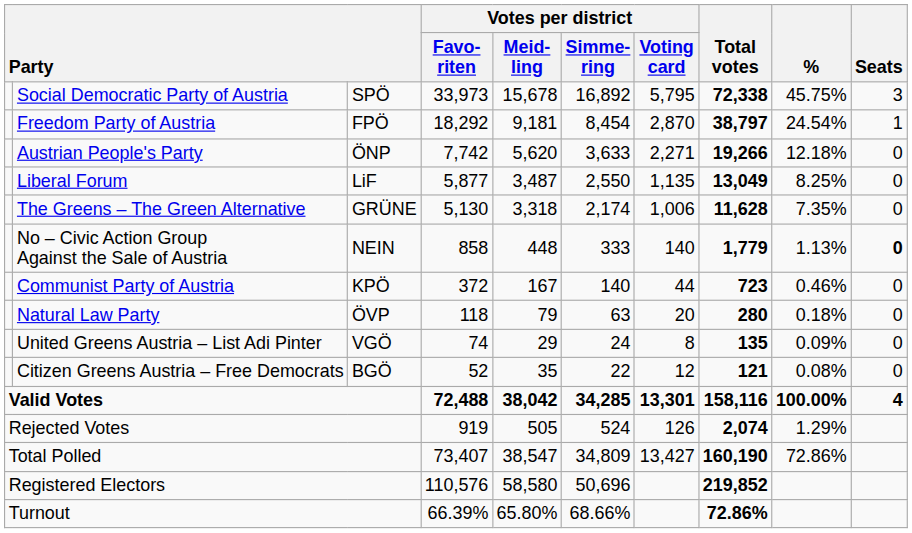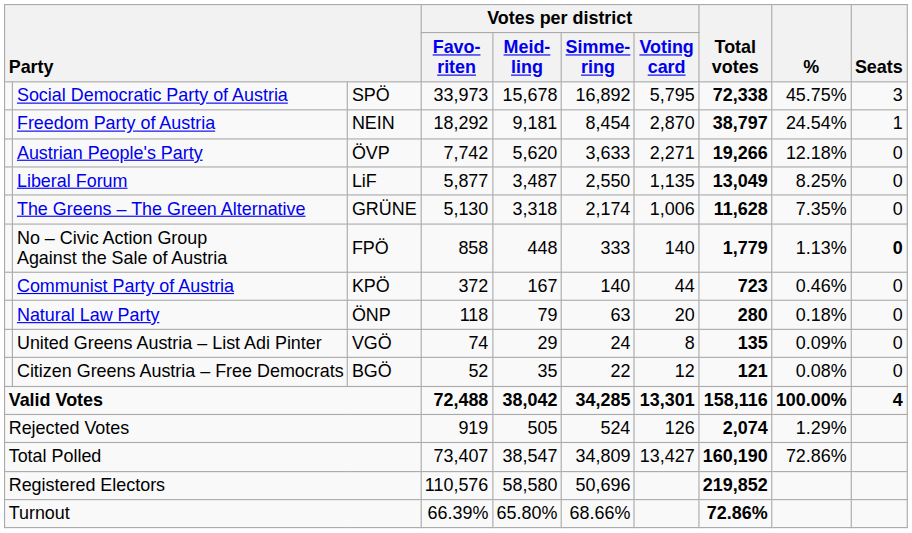Freedom Party of Austria | column 3: FPÖ -> NEIN
Austrian People's Party | column 3: ÖNP -> ÖVP
No – Civic Action Group Against the Sale of Austria | column 3: NEIN -> FPÖ
Natural Law Party | column 3: ÖVP -> ÖNP
